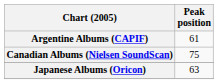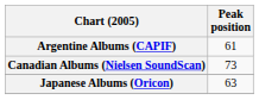Canadian Albums (Nielsen SoundScan) | Peak position: 75 -> 73
